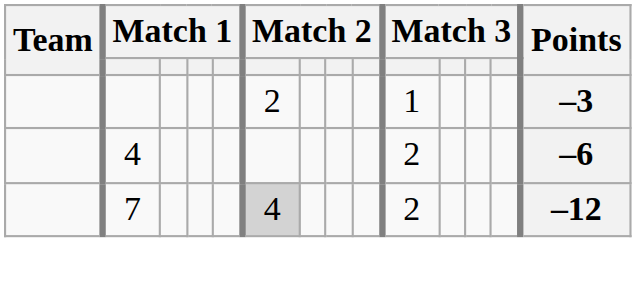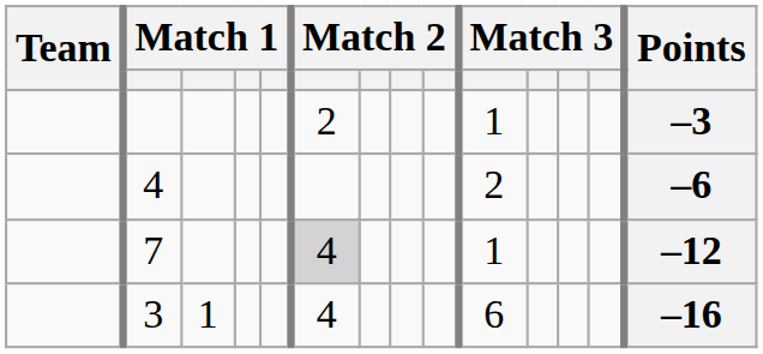7 | column 10: 2 -> 1
+ row: 3 | 1 | 4 | 6 | –16
